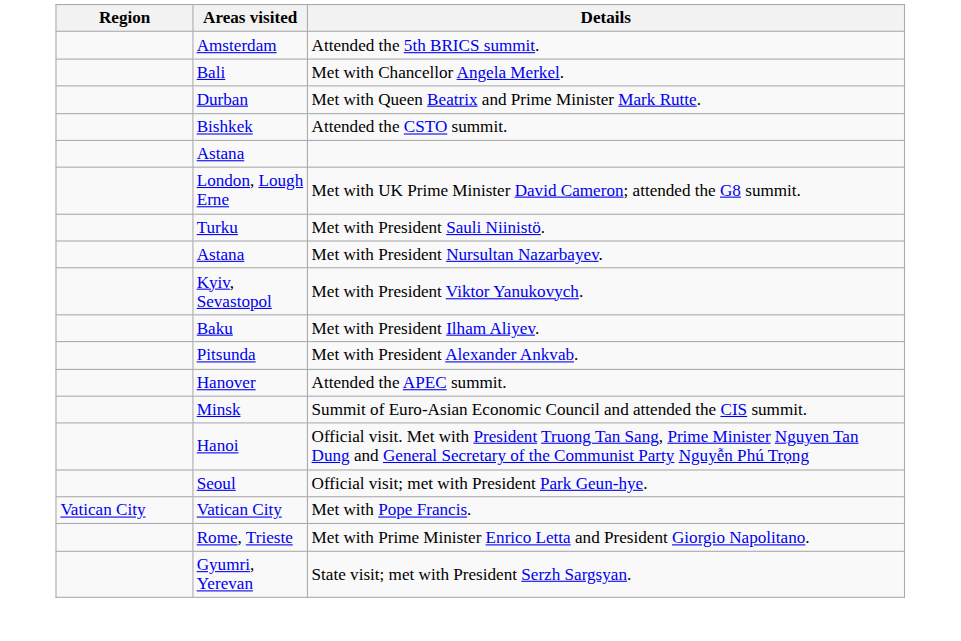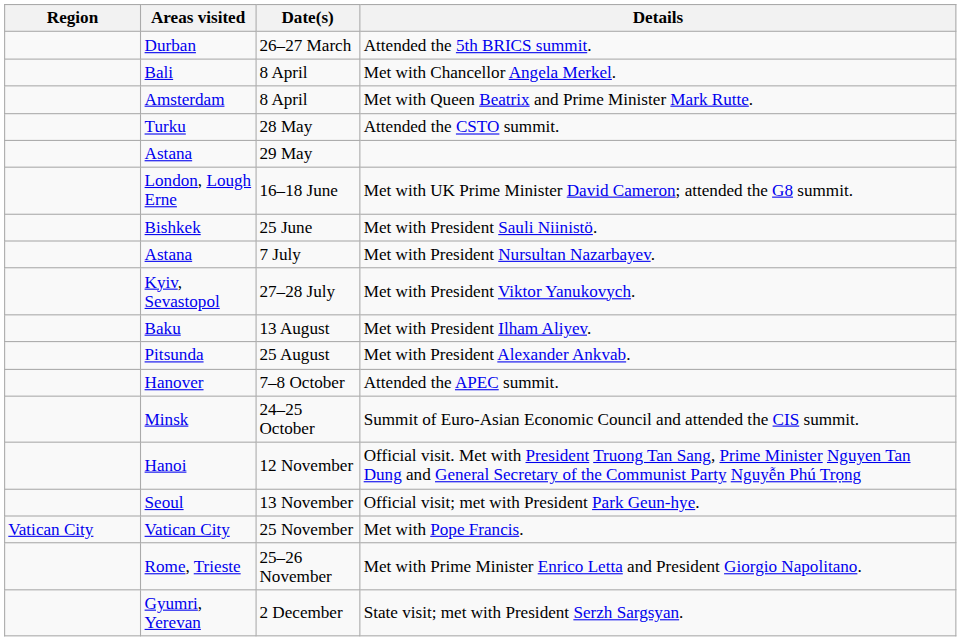+ column: Date(s) | 26–27 March | 8 April | 8 April | 28 May | 29 May | 16–18 June | 25 June | 7 July | 27–28 July | 13 August | 25 August | 7–8 October | 24–25 October | 12 November | 13 November | 25 November | 25–26 November | 2 December
Attended the 5th BRICS summit. | Areas visited: Amsterdam -> Durban
Met with Queen Beatrix and Prime Minister Mark Rutte. | Areas visited: Durban -> Amsterdam
Attended the CSTO summit. | Areas visited: Bishkek -> Turku
Met with President Sauli Niinistö. | Areas visited: Turku -> Bishkek
